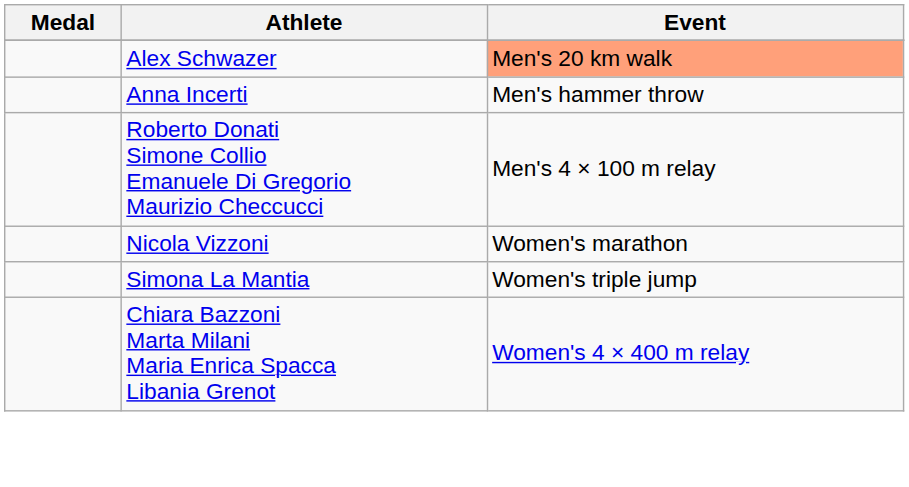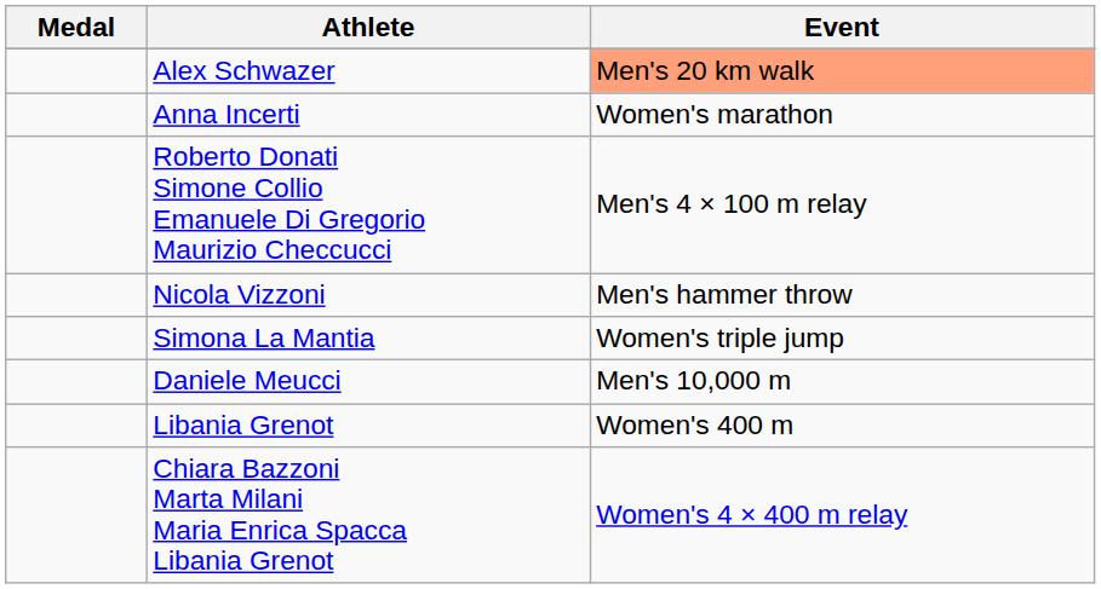Anna Incerti | Event: Men's hammer throw -> Women's marathon
Nicola Vizzoni | Event: Women's marathon -> Men's hammer throw
+ row: Daniele Meucci | Men's 10,000 m
+ row: Libania Grenot | Women's 400 m
